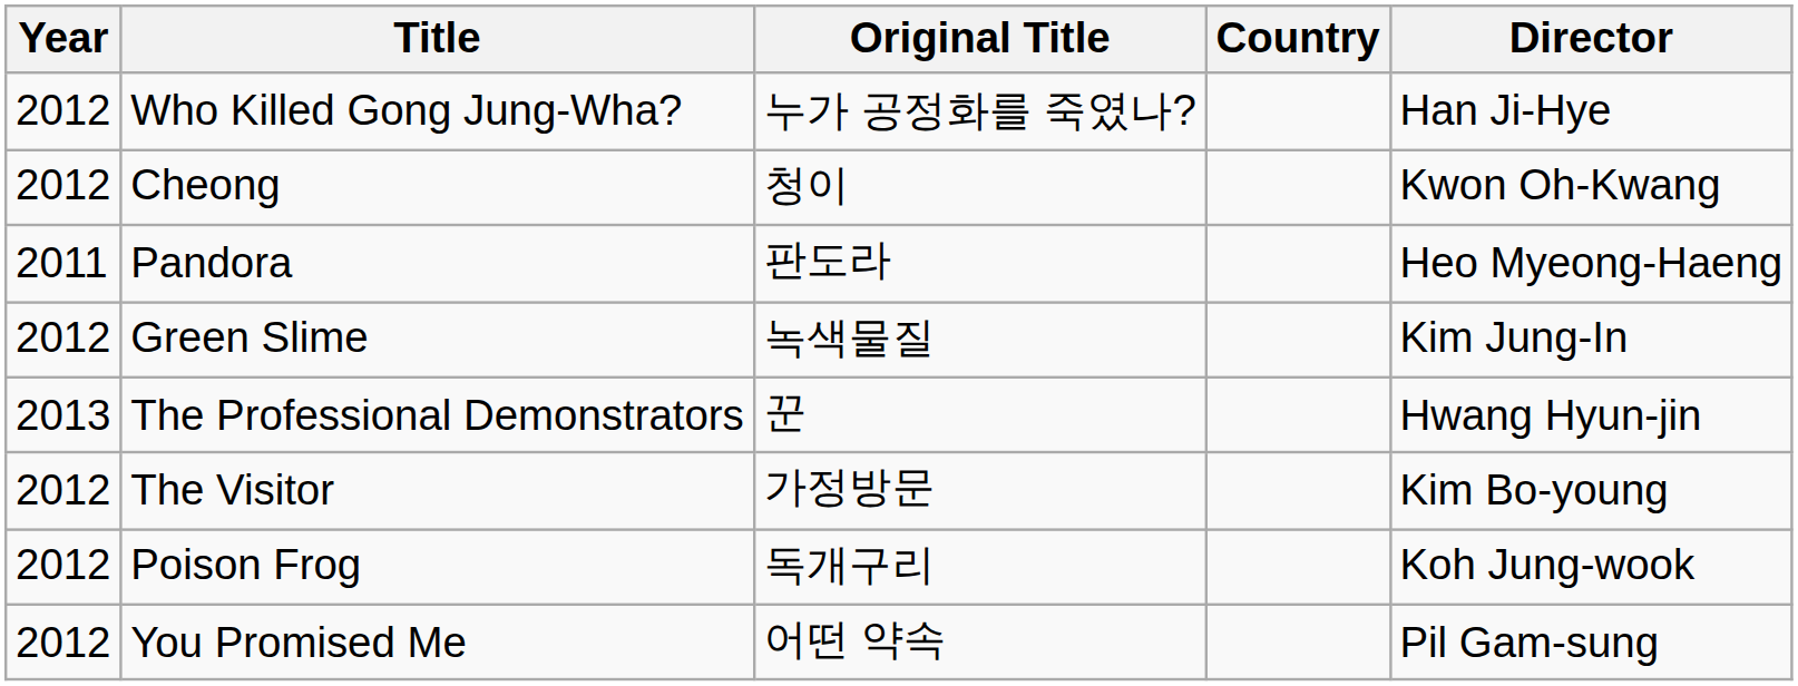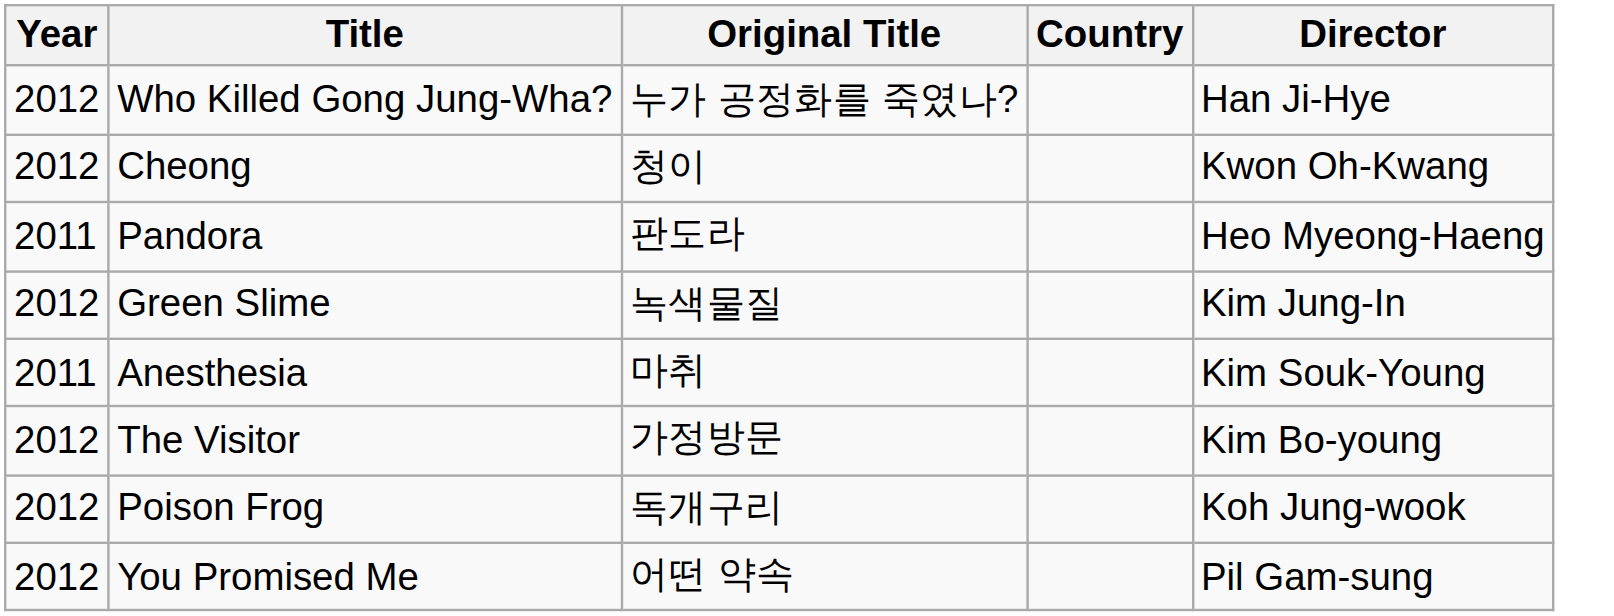+ row: 2011 | Anesthesia | 마취 | Kim Souk-Young
- row: 2013 | The Professional Demonstrators | 꾼 | Hwang Hyun-jin
